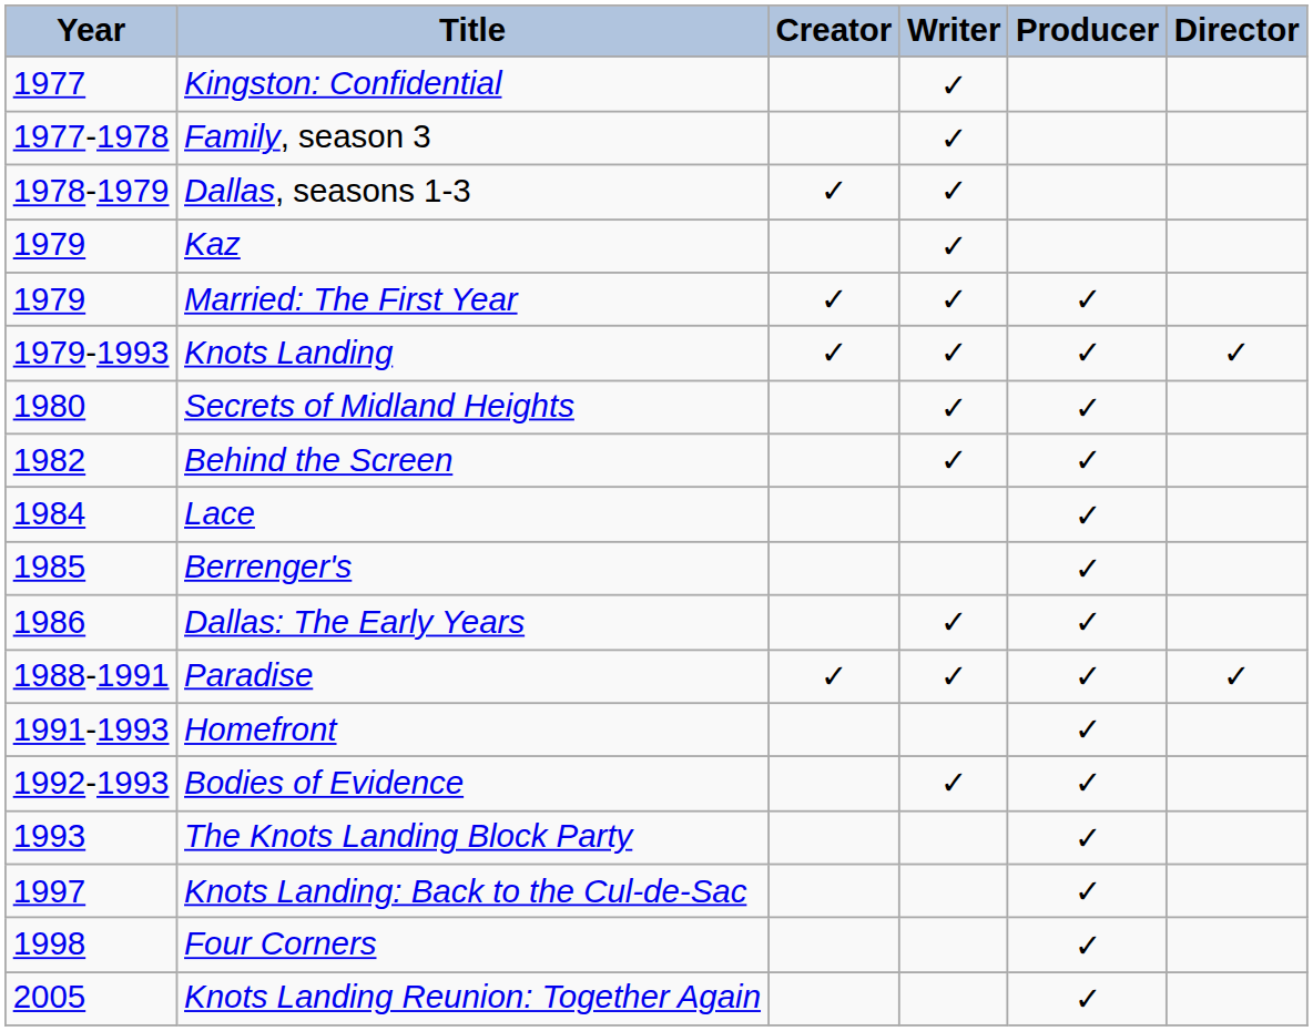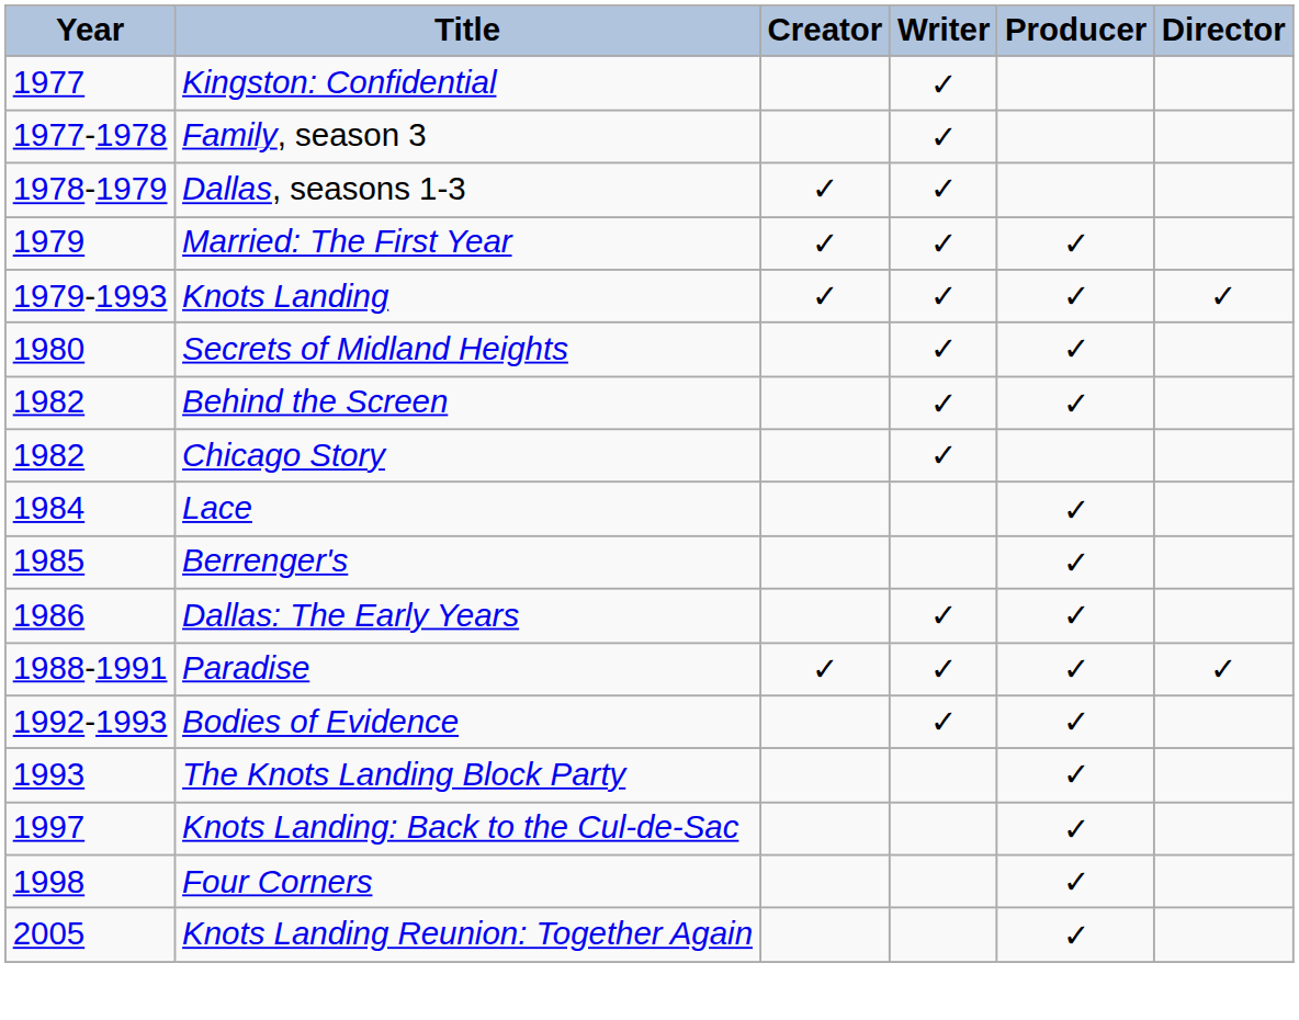- row: 1979 | Kaz | ✓
+ row: 1982 | Chicago Story | ✓
- row: 1991-1993 | Homefront | ✓
